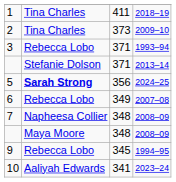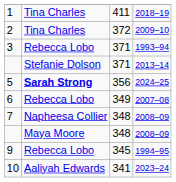2 | column 3: 373 -> 372
